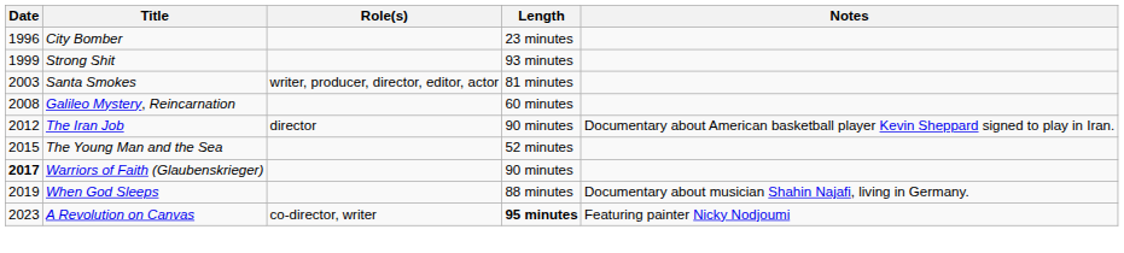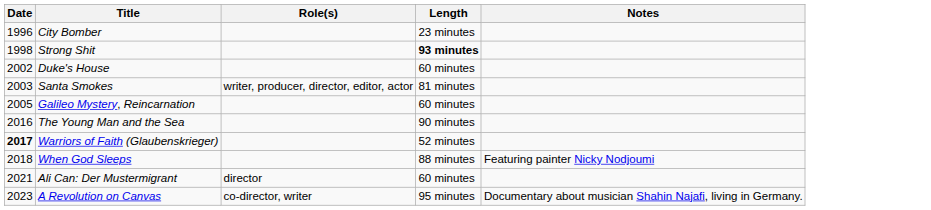Strong Shit | Date: 1999 -> 1998
Strong Shit | Length: normal -> bold
+ row: 2002 | Duke's House | 60 minutes
Galileo Mystery, Reincarnation | Date: 2008 -> 2005
- row: 2012 | The Iran Job | director | 90 minutes | Documentary about American basketball player Kevin Sheppard signed to play in Iran.
The Young Man and the Sea | Date: 2015 -> 2016
The Young Man and the Sea | Length: 52 minutes -> 90 minutes
Warriors of Faith (Glaubenskrieger) | Length: 90 minutes -> 52 minutes
When God Sleeps | Date: 2019 -> 2018
When God Sleeps | Notes: Documentary about musician Shahin Najafi, living in Germany. -> Featuring painter Nicky Nodjoumi
+ row: 2021 | Ali Can: Der Mustermigrant | director | 60 minutes
A Revolution on Canvas | Length: bold -> normal
A Revolution on Canvas | Notes: Featuring painter Nicky Nodjoumi -> Documentary about musician Shahin Najafi, living in Germany.
